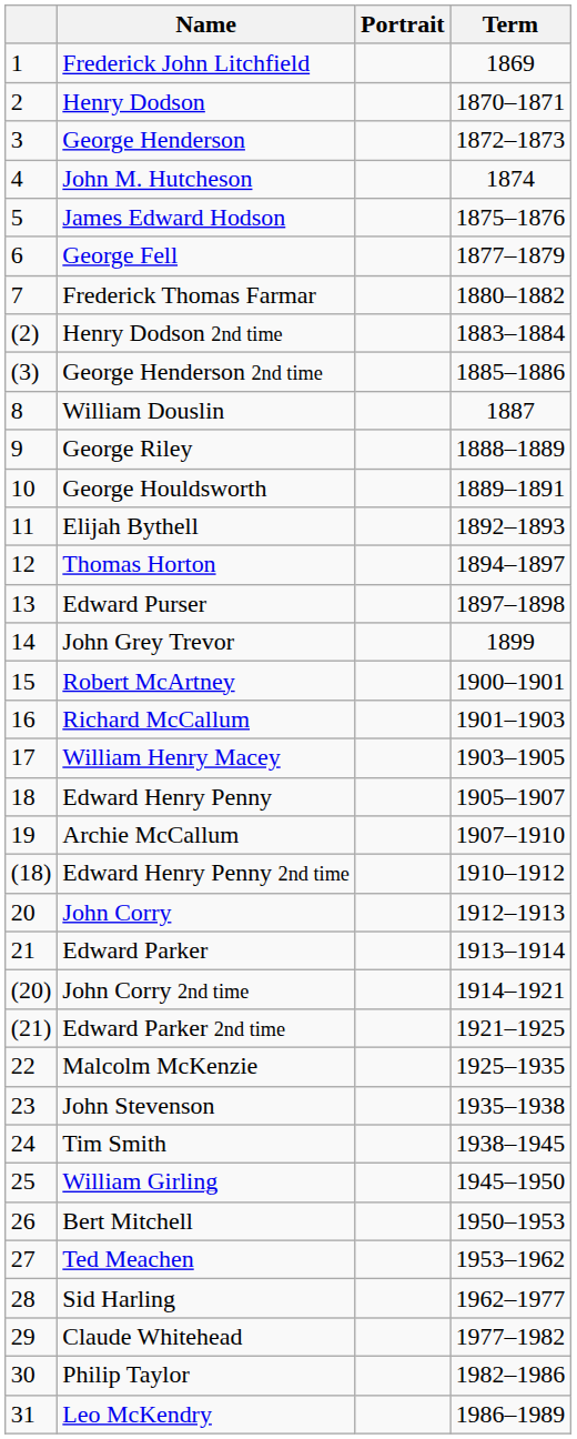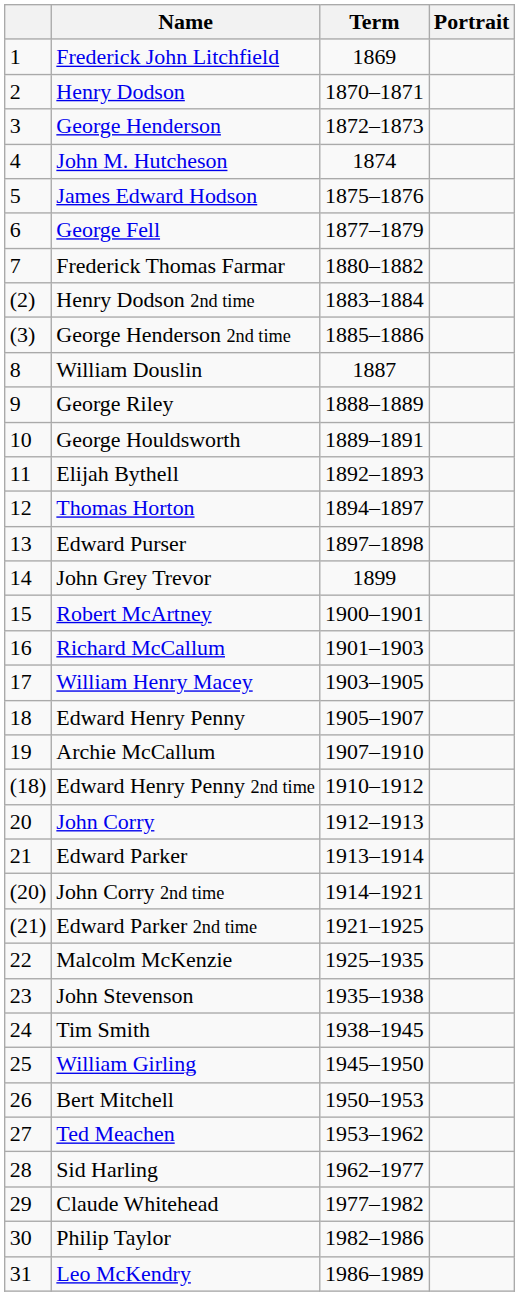columns swapped: Portrait <-> Term
